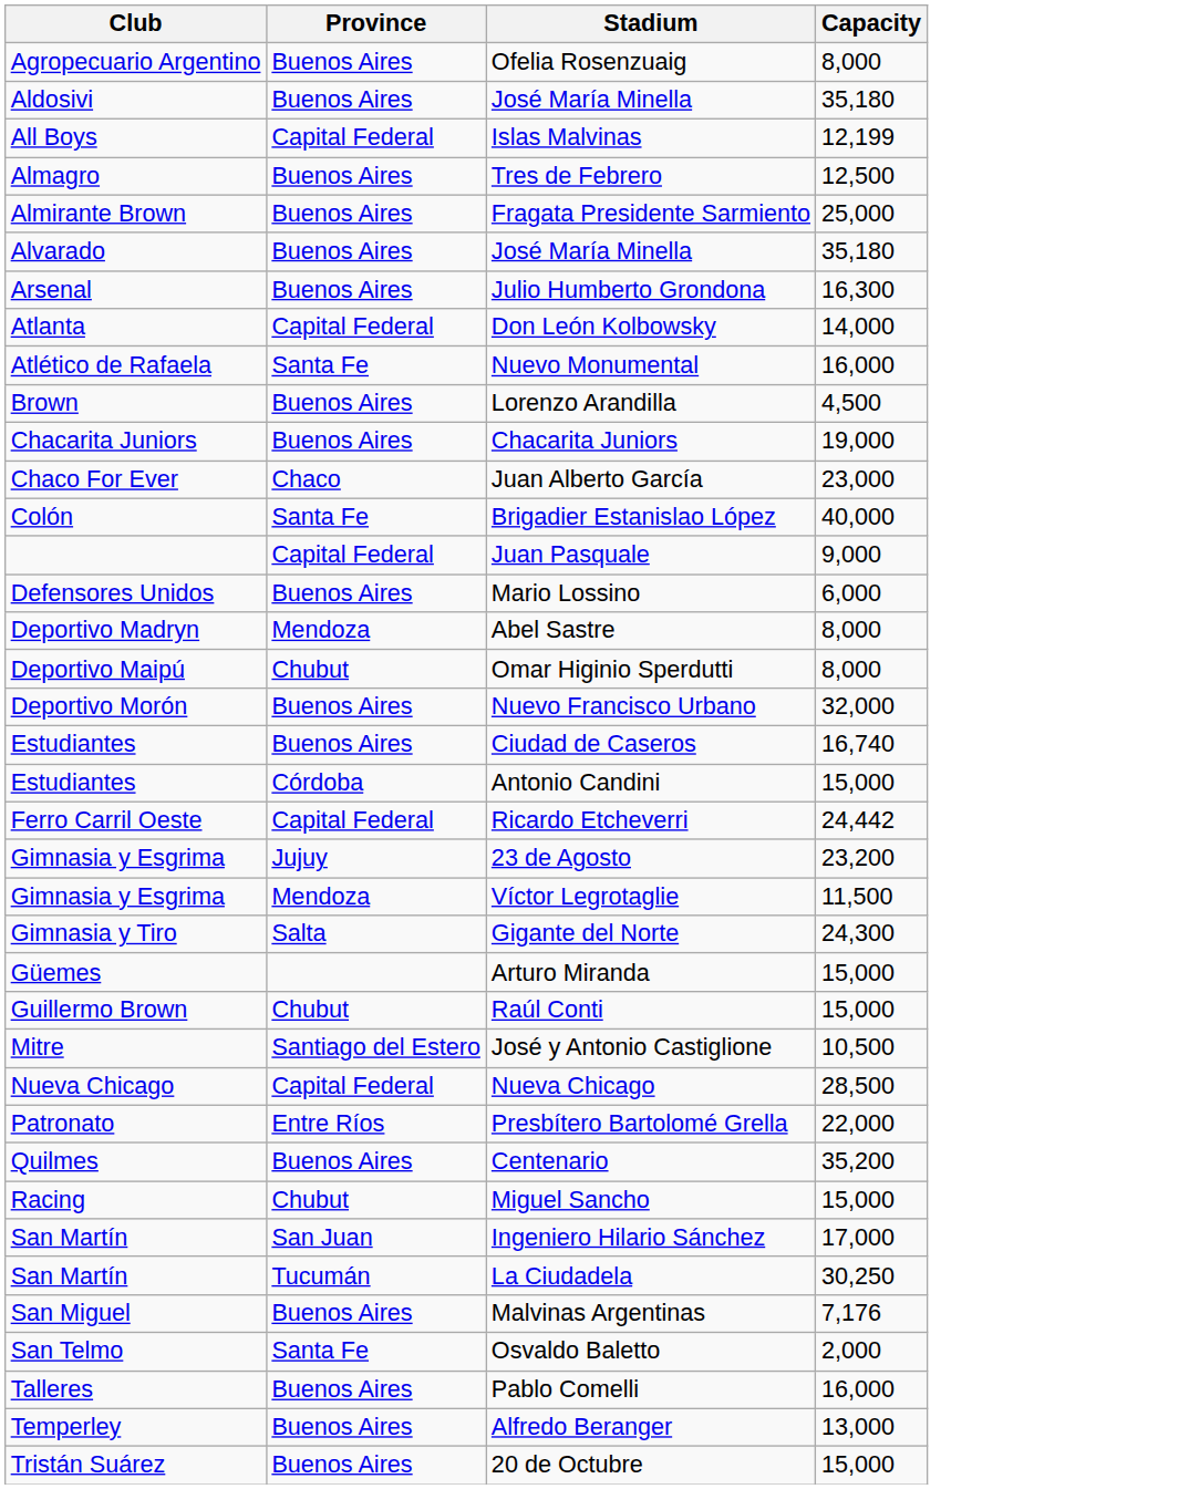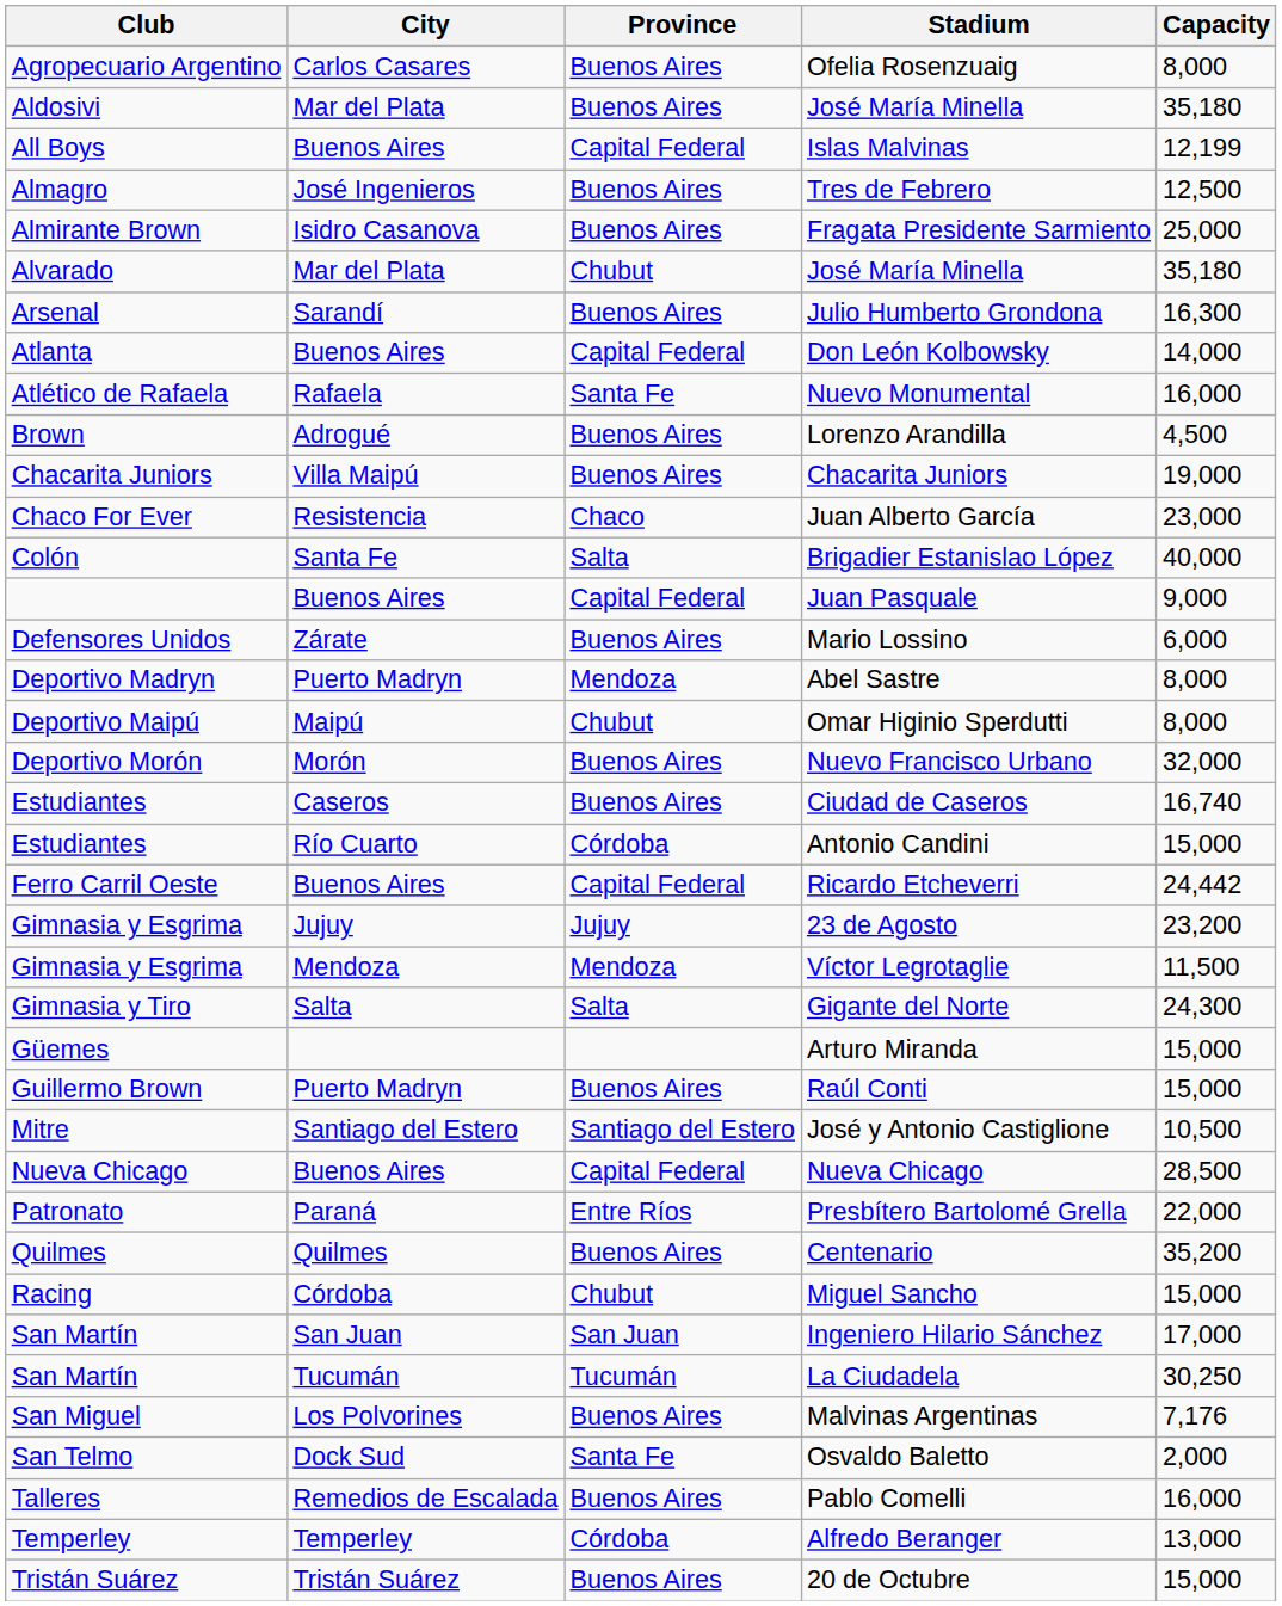+ column: City | Carlos Casares | Mar del Plata | Buenos Aires | José Ingenieros | Isidro Casanova | Mar del Plata | Sarandí | Buenos Aires | Rafaela | Adrogué | Villa Maipú | Resistencia | Santa Fe | Buenos Aires | Zárate | Puerto Madryn | Maipú | Morón | Caseros | Río Cuarto | Buenos Aires | Jujuy | Mendoza | Salta | Puerto Madryn | Santiago del Estero | Buenos Aires | Paraná | Quilmes | Córdoba | San Juan | Tucumán | Los Polvorines | Dock Sud | Remedios de Escalada | Temperley | Tristán Suárez
Alvarado / José María Minella | Province: Buenos Aires -> Chubut
Brigadier Estanislao López | Province: Santa Fe -> Salta
Raúl Conti | Province: Chubut -> Buenos Aires
Alfredo Beranger | Province: Buenos Aires -> Córdoba
